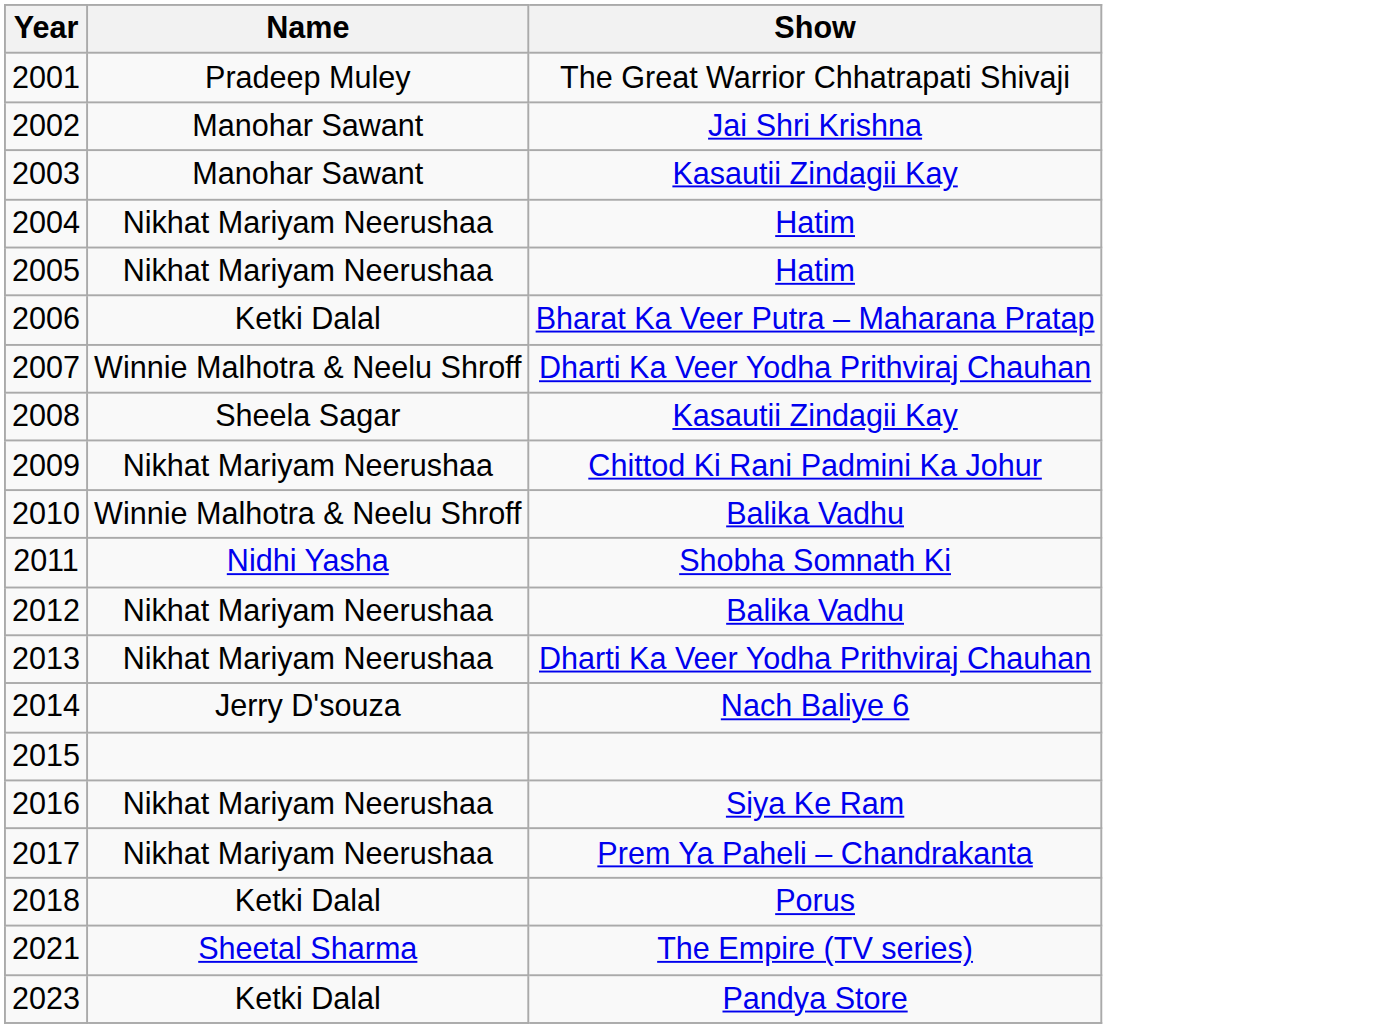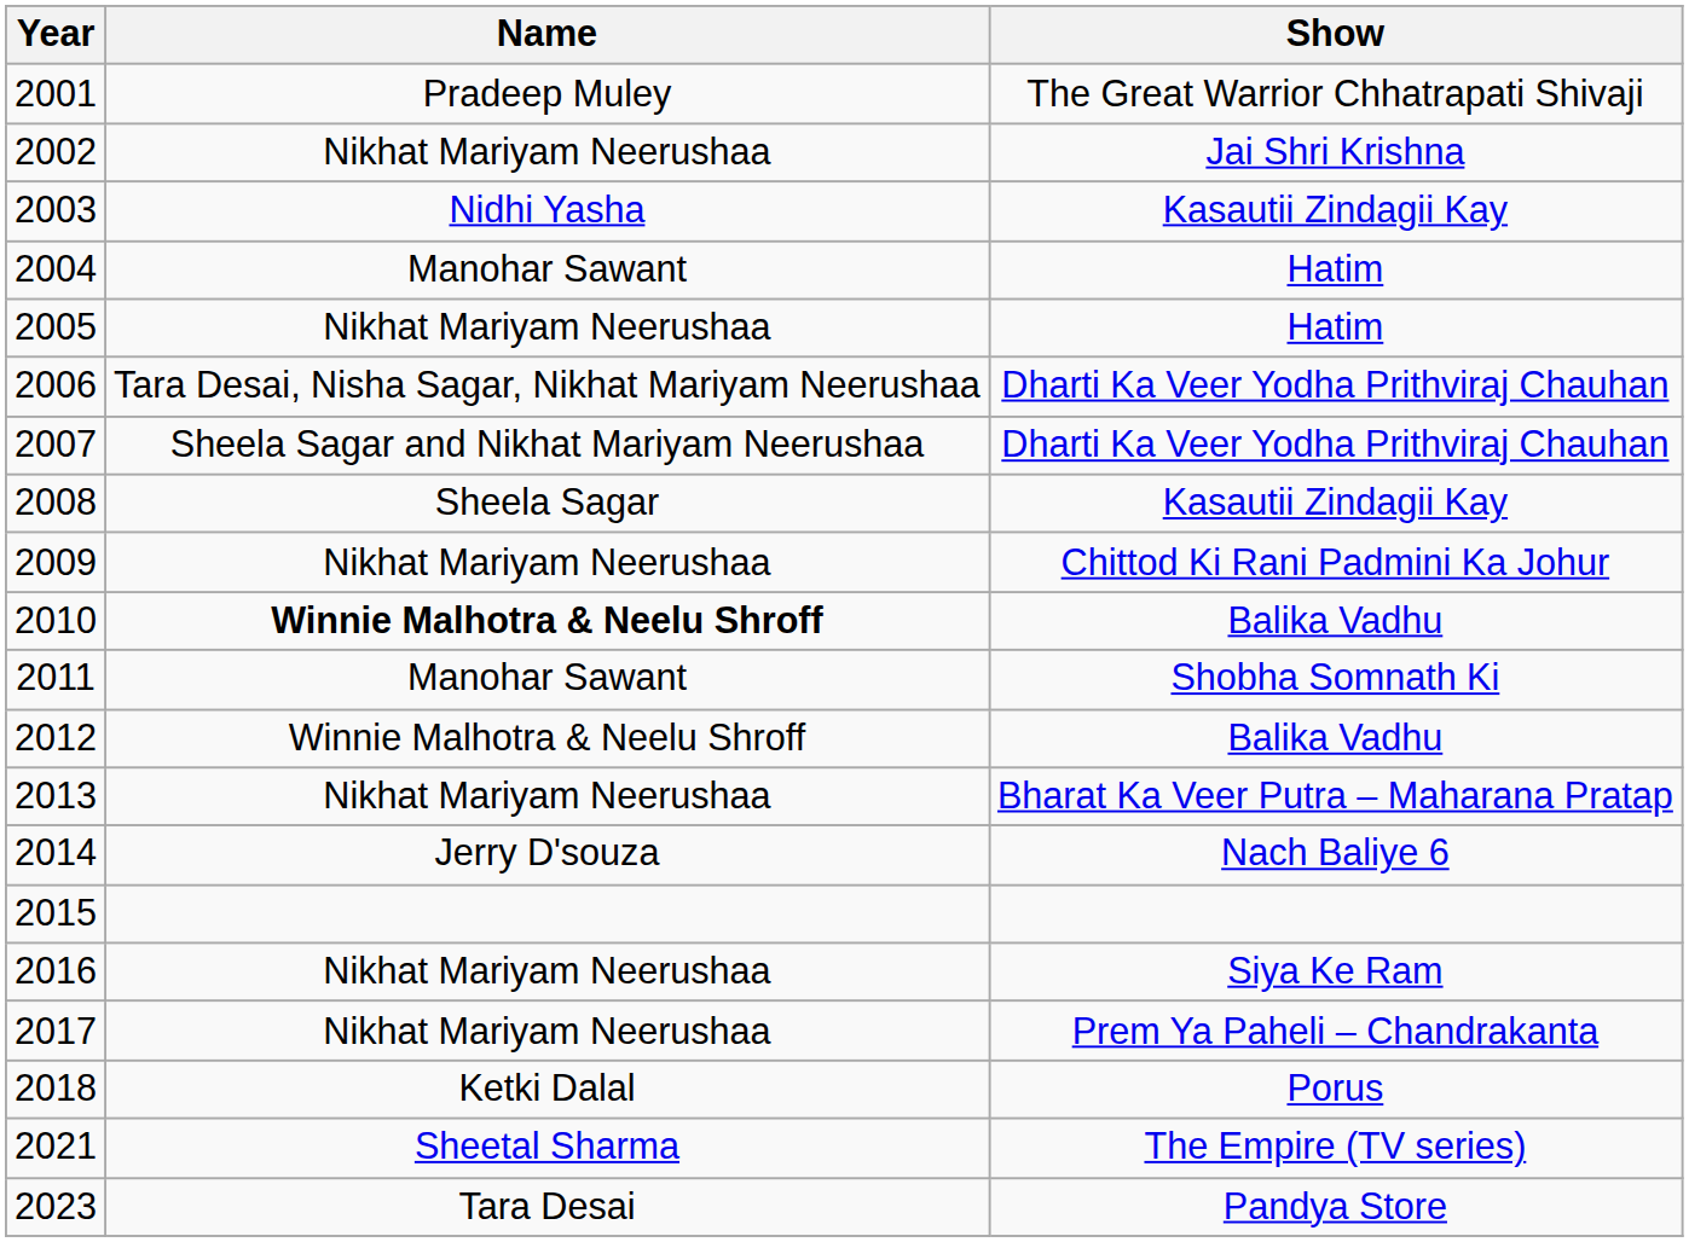2002 | Name: Manohar Sawant -> Nikhat Mariyam Neerushaa
2003 | Name: Manohar Sawant -> Nidhi Yasha
2004 | Name: Nikhat Mariyam Neerushaa -> Manohar Sawant
2006 | Name: Ketki Dalal -> Tara Desai, Nisha Sagar, Nikhat Mariyam Neerushaa
2006 | Show: Bharat Ka Veer Putra – Maharana Pratap -> Dharti Ka Veer Yodha Prithviraj Chauhan
2007 | Name: Winnie Malhotra & Neelu Shroff -> Sheela Sagar and Nikhat Mariyam Neerushaa
2010 | Name: normal -> bold
2011 | Name: Nidhi Yasha -> Manohar Sawant
2012 | Name: Nikhat Mariyam Neerushaa -> Winnie Malhotra & Neelu Shroff
2013 | Show: Dharti Ka Veer Yodha Prithviraj Chauhan -> Bharat Ka Veer Putra – Maharana Pratap
2023 | Name: Ketki Dalal -> Tara Desai
